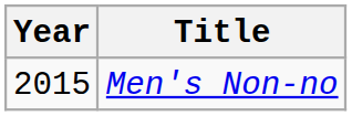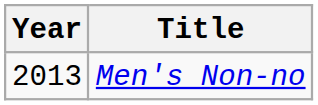Men's Non-no | Year: 2015 -> 2013
